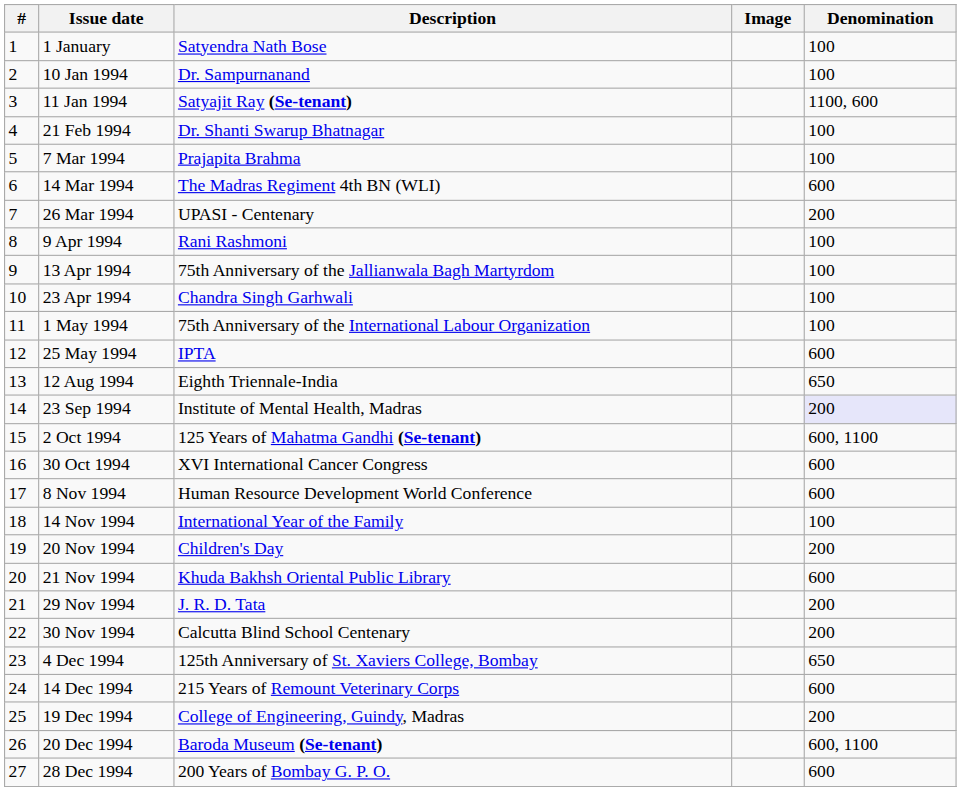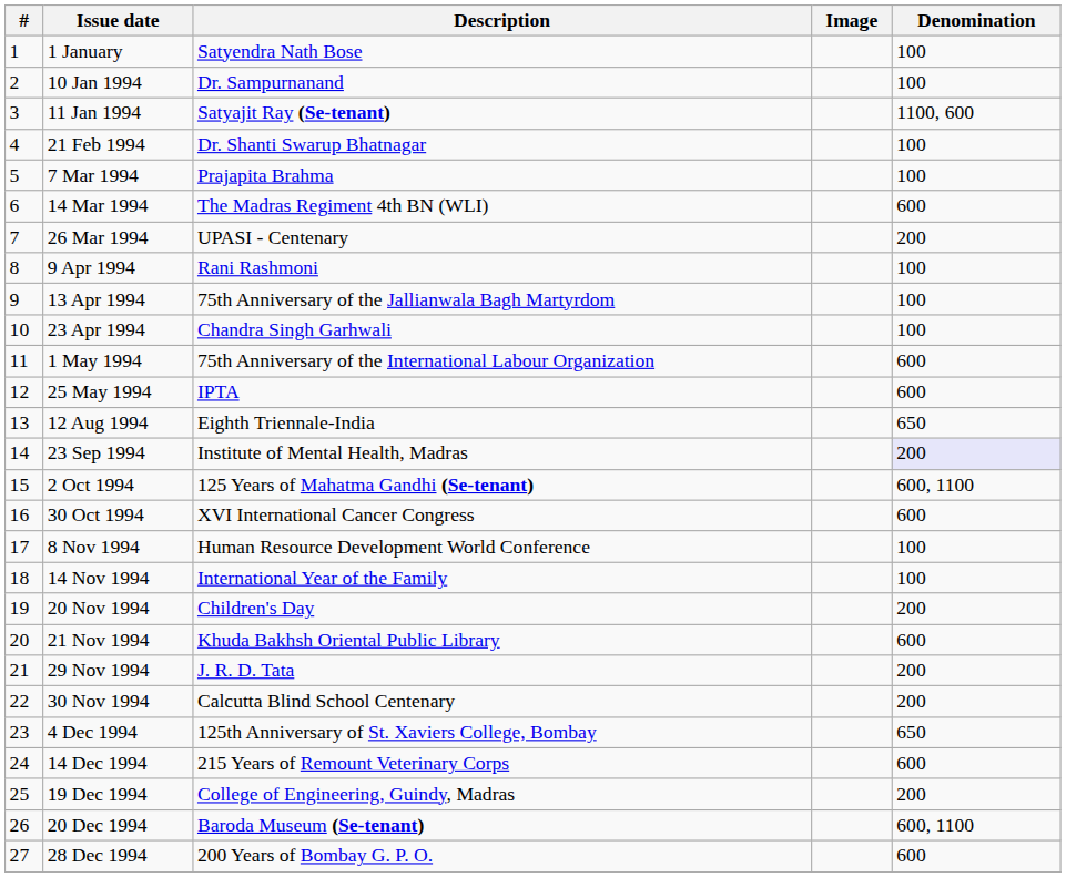1 May 1994 | Denomination: 100 -> 600
8 Nov 1994 | Denomination: 600 -> 100
